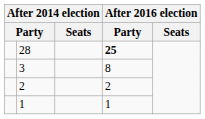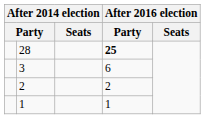3 | column 4: 8 -> 6
